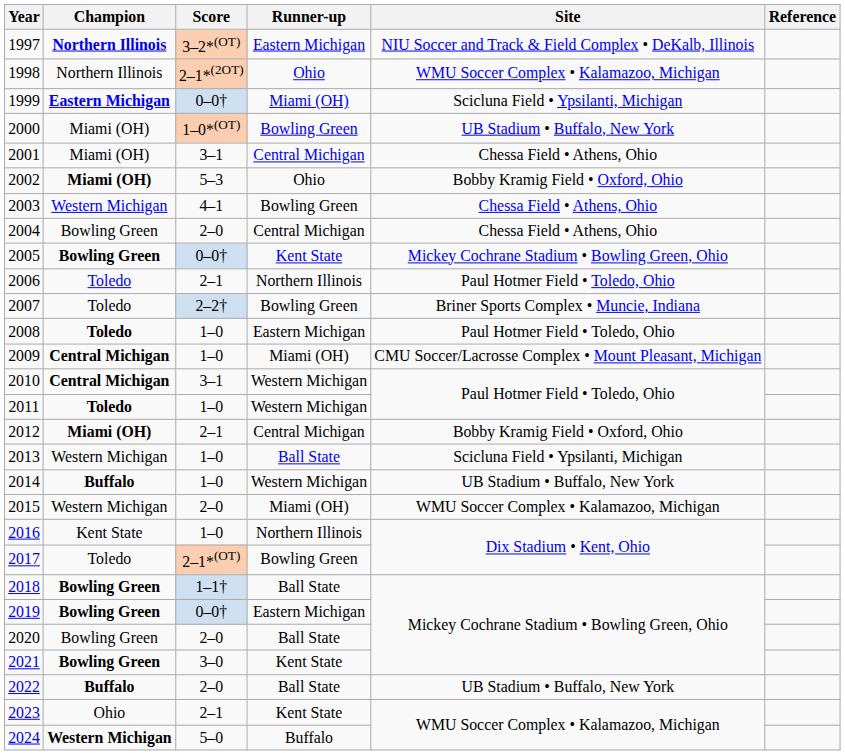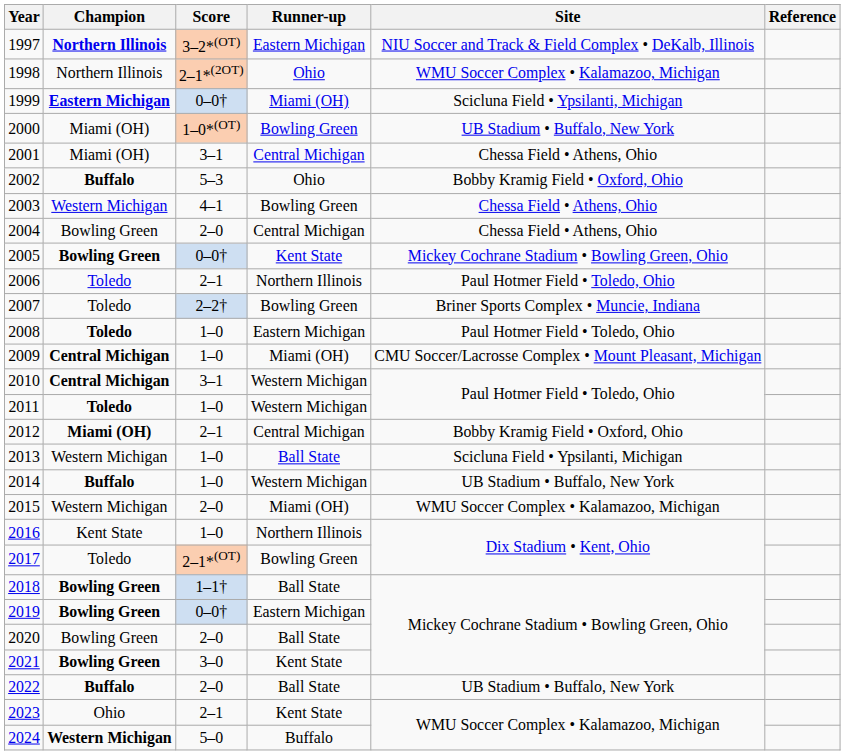2002 | Champion: Miami (OH) -> Buffalo
